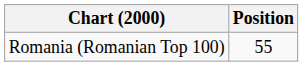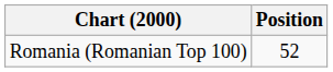Romania (Romanian Top 100) | Position: 55 -> 52
